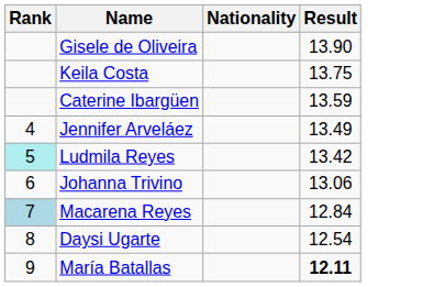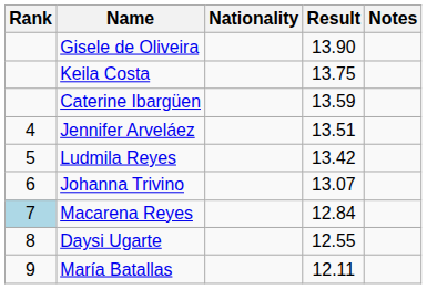+ column: Notes
Jennifer Arveláez | Result: 13.49 -> 13.51
Ludmila Reyes | Rank: paleturquoise background -> no background
Johanna Trivino | Result: 13.06 -> 13.07
Daysi Ugarte | Result: 12.54 -> 12.55
María Batallas | Result: bold -> normal
